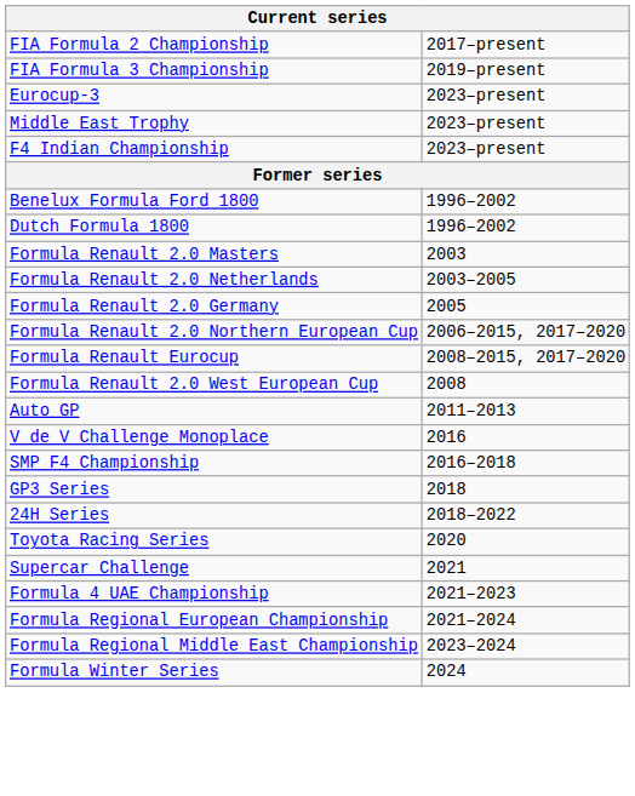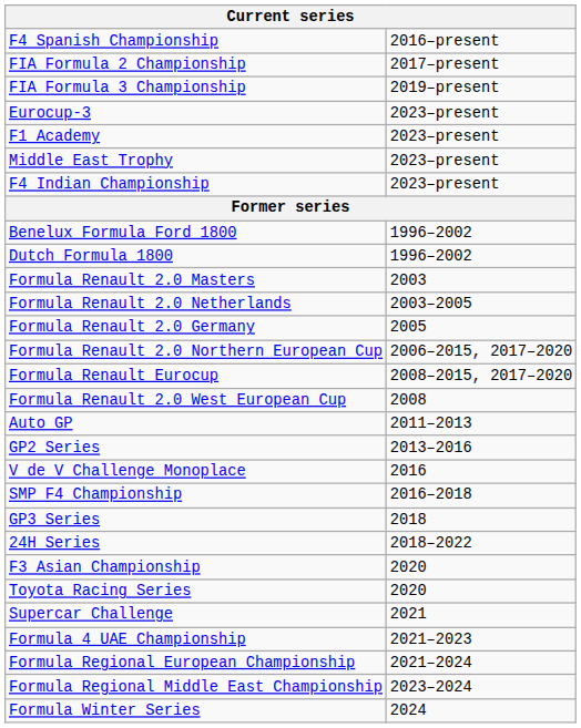+ row: F4 Spanish Championship | 2016–present
+ row: F1 Academy | 2023–present
+ row: GP2 Series | 2013–2016
+ row: F3 Asian Championship | 2020
